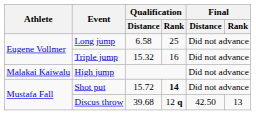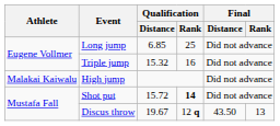Long jump | Qualification / Distance: 6.58 -> 6.85
Discus throw | Qualification / Distance: 39.68 -> 19.67
Discus throw | Final / Distance: 42.50 -> 43.50
